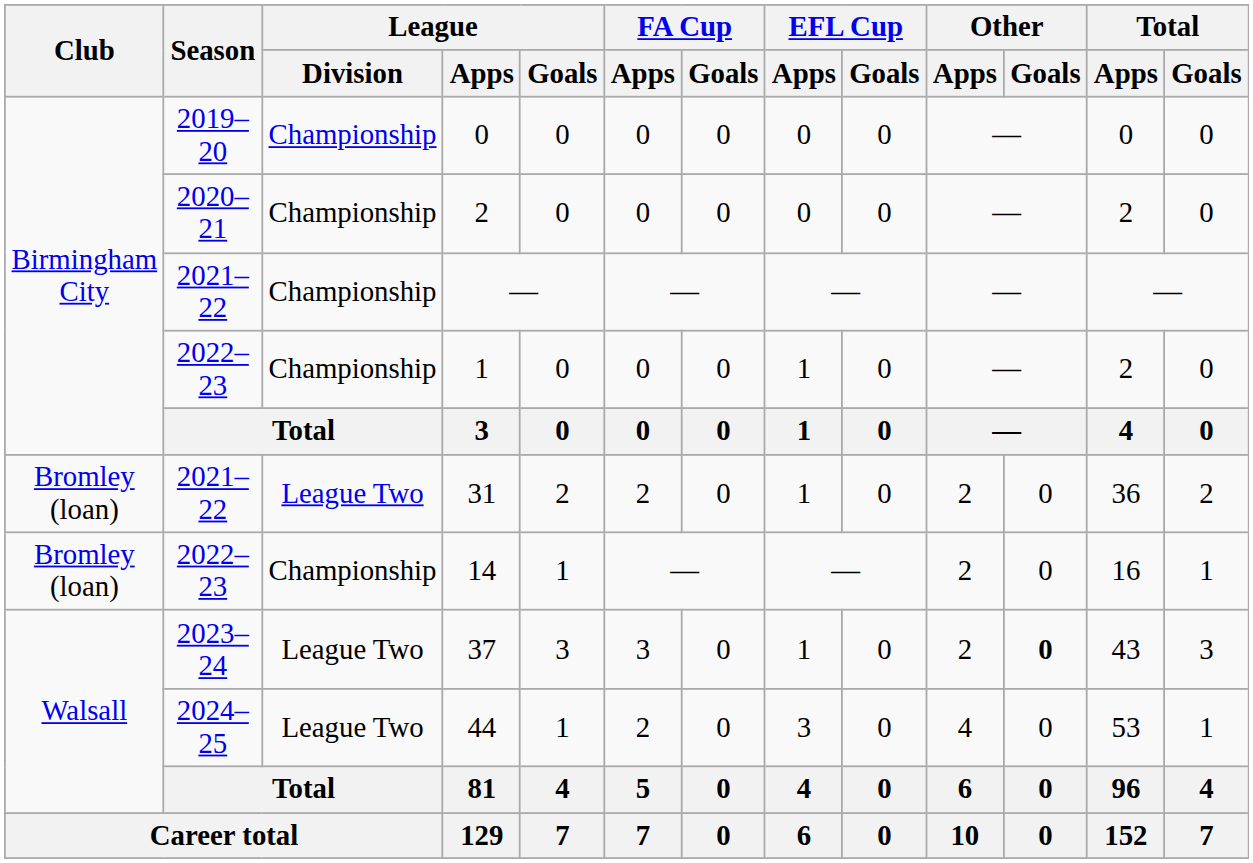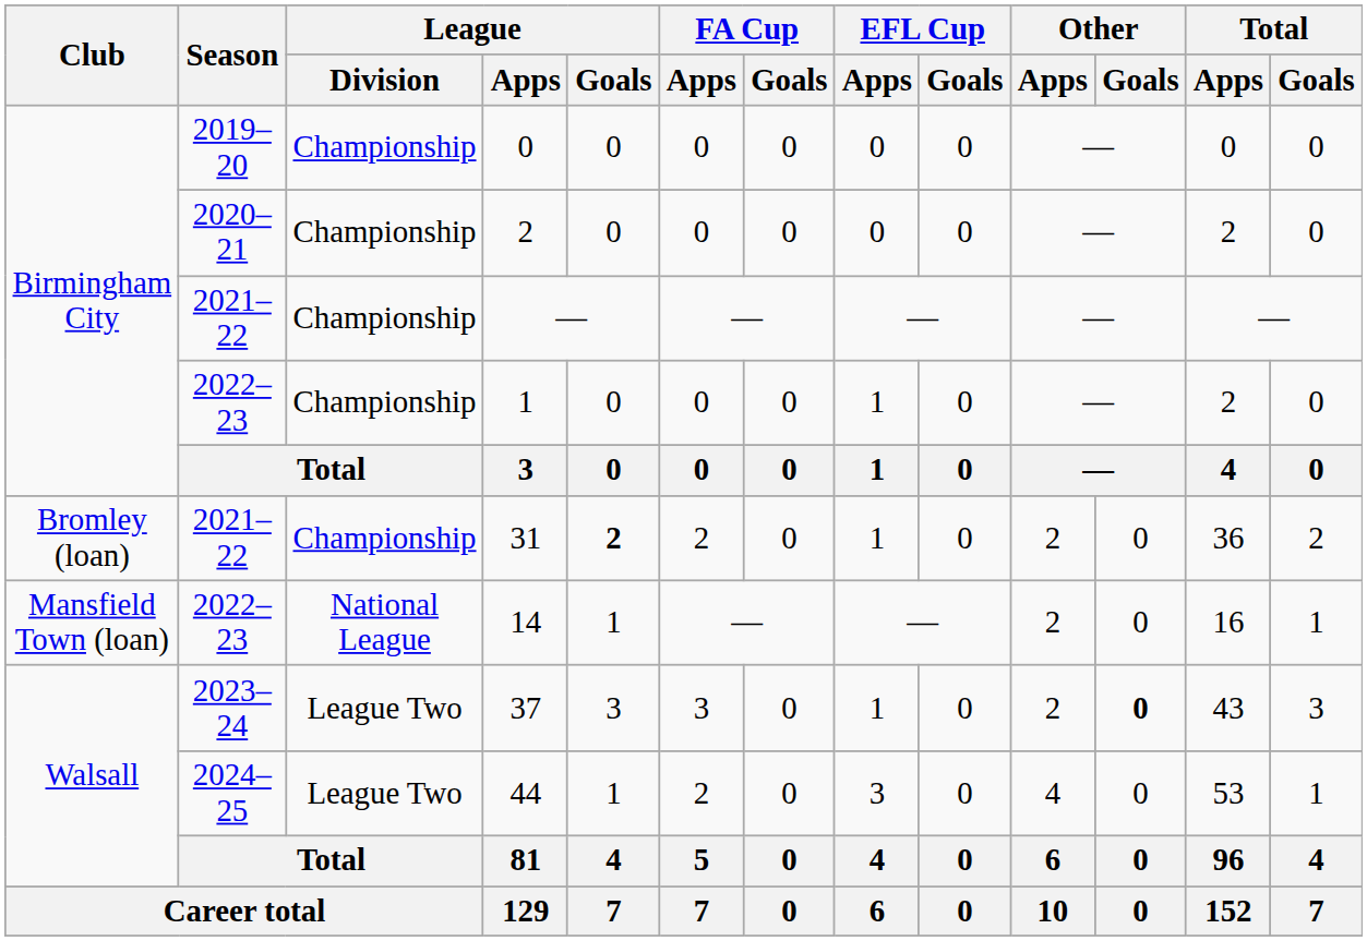31 | League / Division: League Two -> Championship
31 | League / Goals: normal -> bold
14 | Club: Bromley (loan) -> Mansfield Town (loan)
14 | League / Division: Championship -> National League
